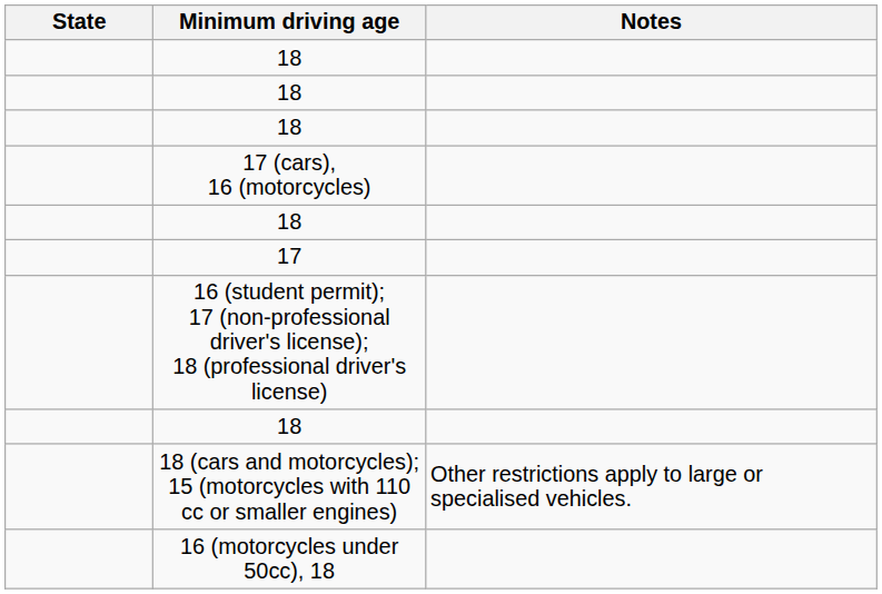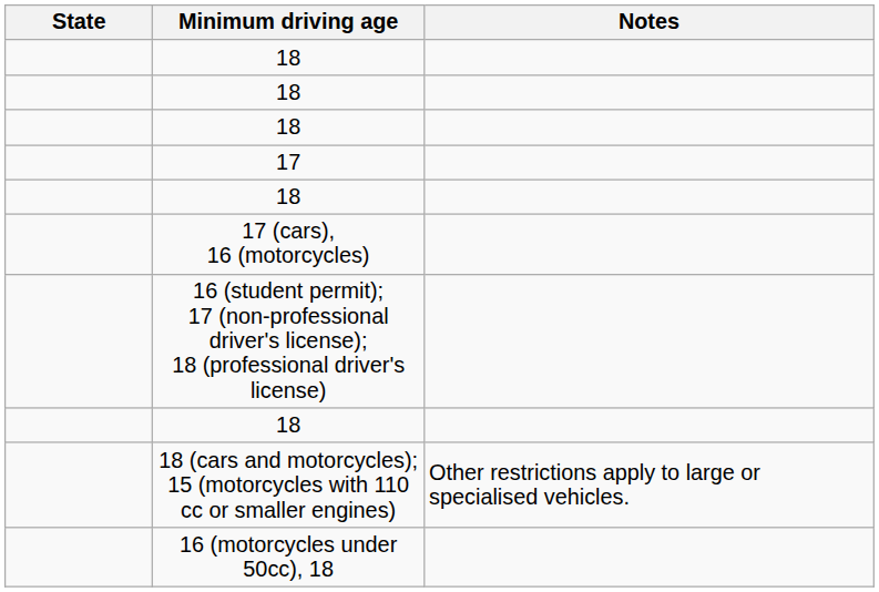rows swapped: 17 <-> 17 (cars), 16 (motorcycles)
